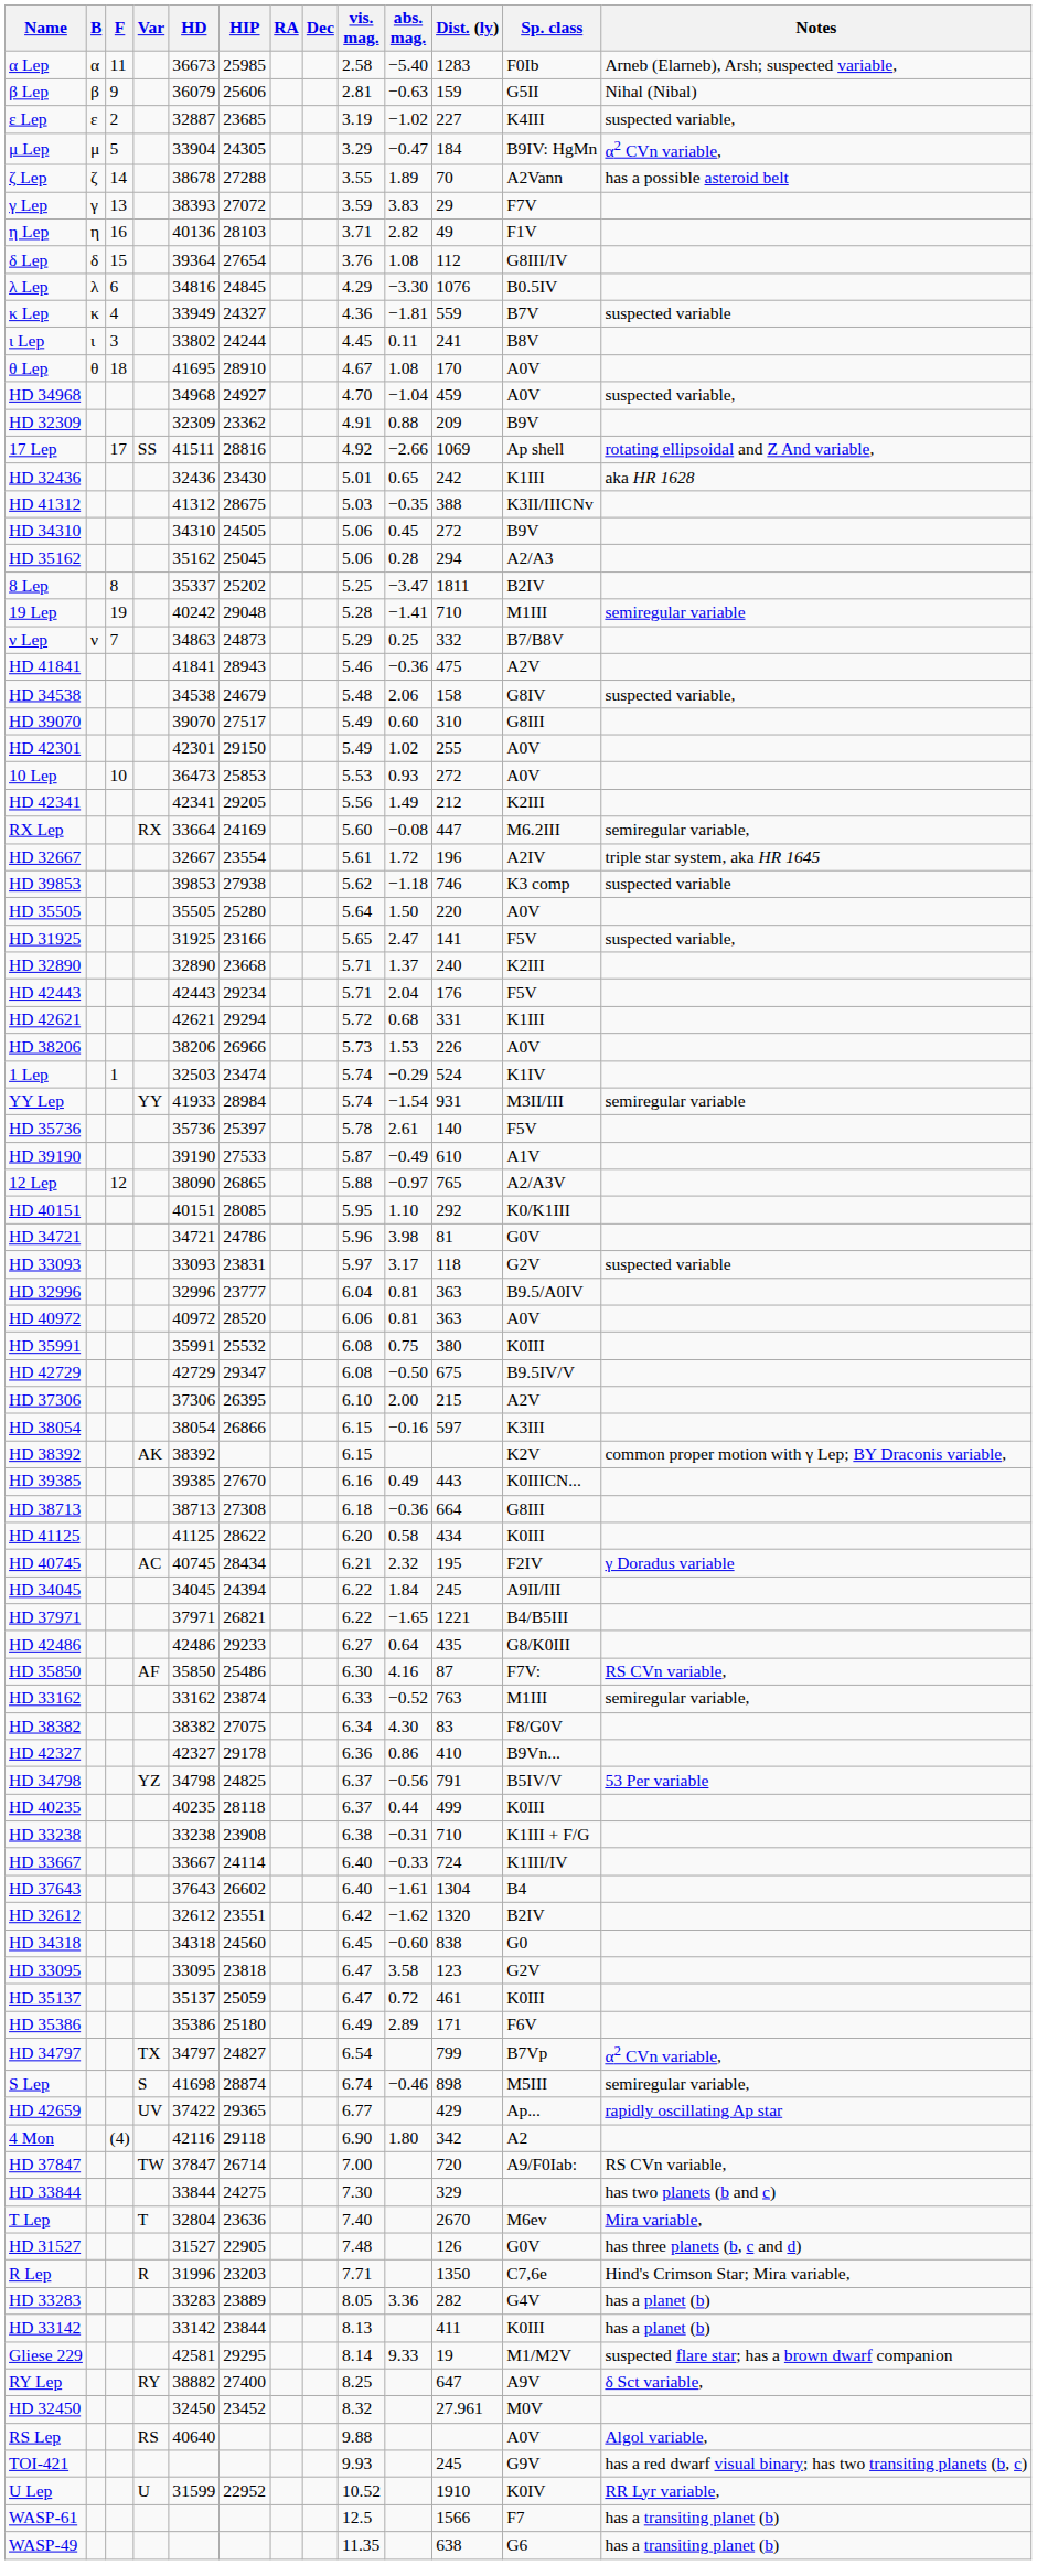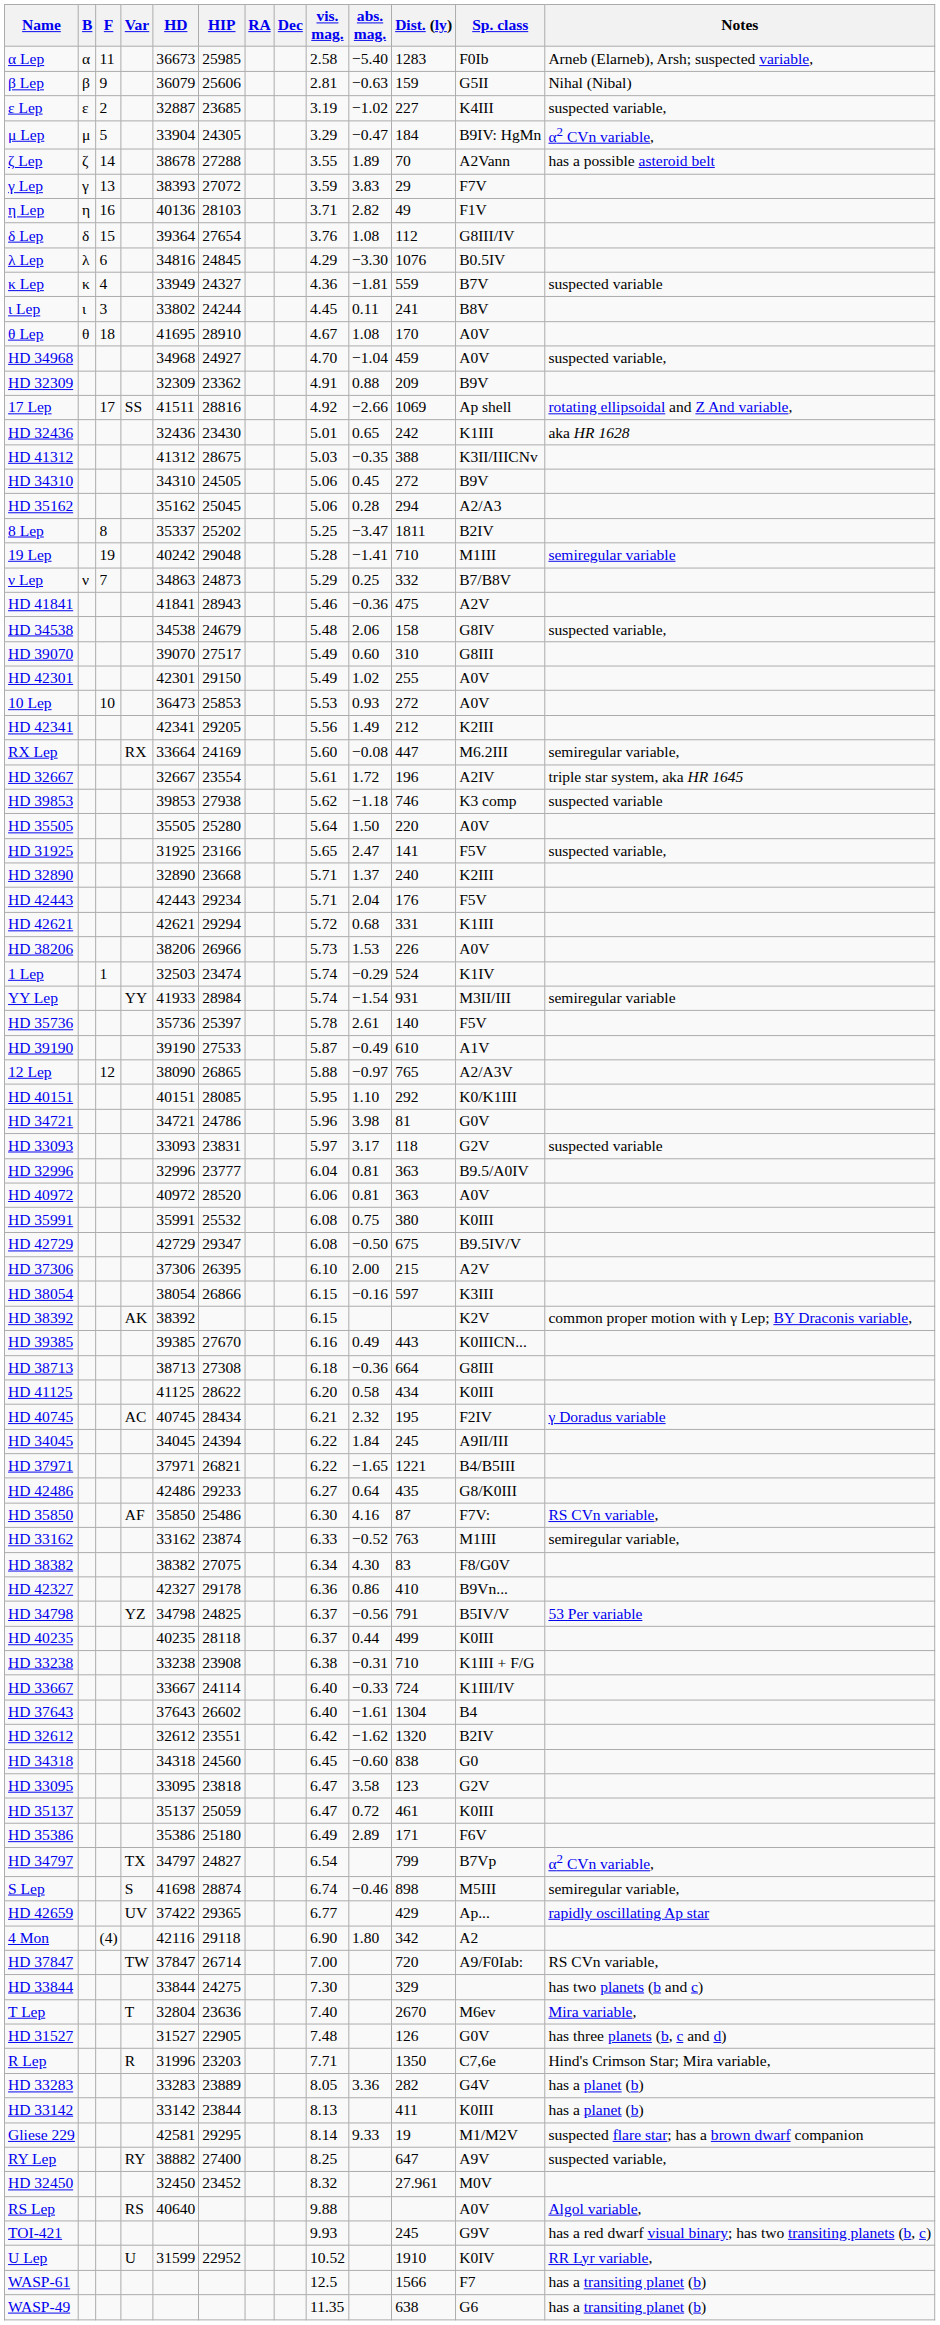RY Lep | Notes: δ Sct variable, -> suspected variable,
